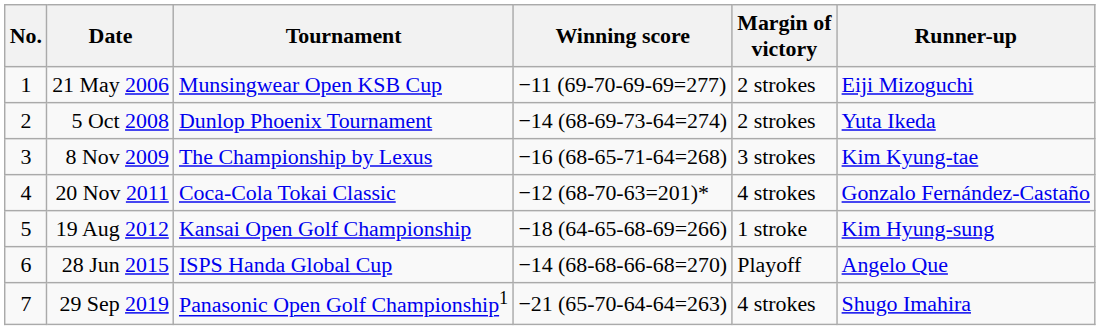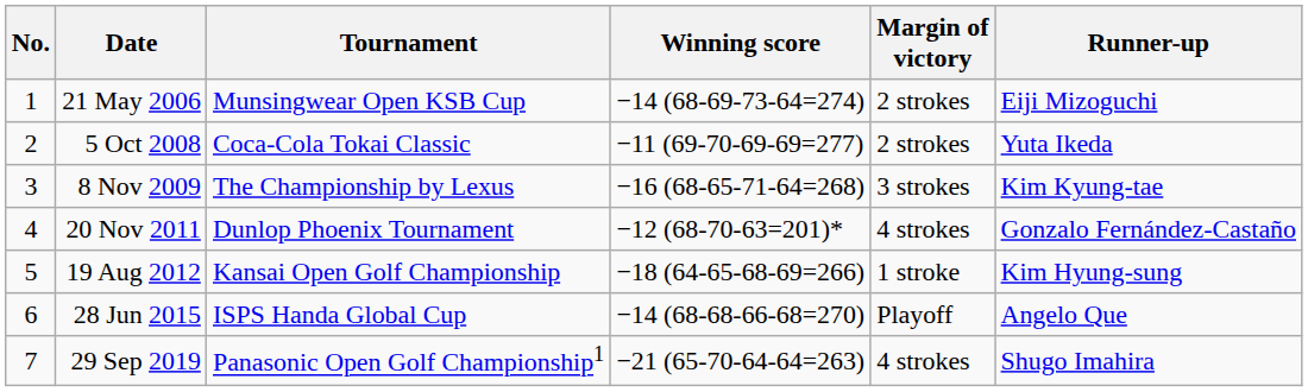21 May 2006 | Winning score: −11 (69-70-69-69=277) -> −14 (68-69-73-64=274)
5 Oct 2008 | Tournament: Dunlop Phoenix Tournament -> Coca-Cola Tokai Classic
5 Oct 2008 | Winning score: −14 (68-69-73-64=274) -> −11 (69-70-69-69=277)
20 Nov 2011 | Tournament: Coca-Cola Tokai Classic -> Dunlop Phoenix Tournament
